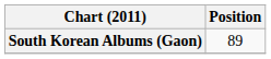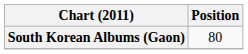South Korean Albums (Gaon) | Position: 89 -> 80
